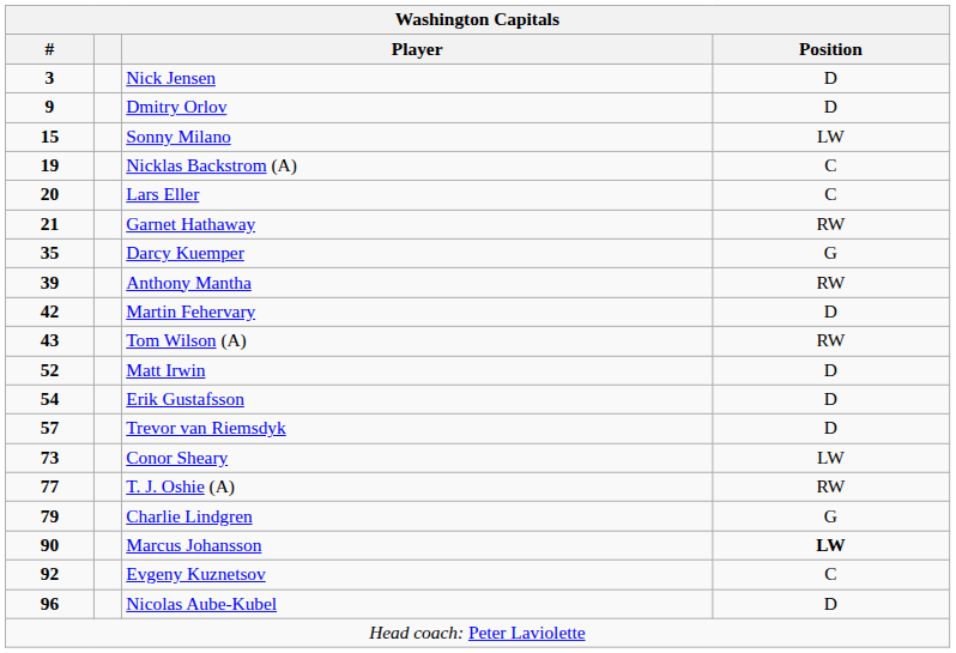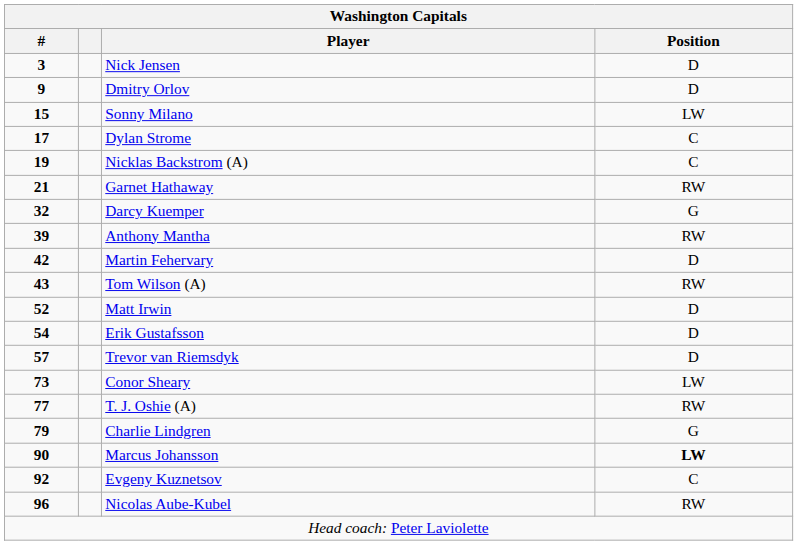+ row: 17 | Dylan Strome | C
- row: 20 | Lars Eller | C
Darcy Kuemper | #: 35 -> 32
Nicolas Aube-Kubel | Position: D -> RW
